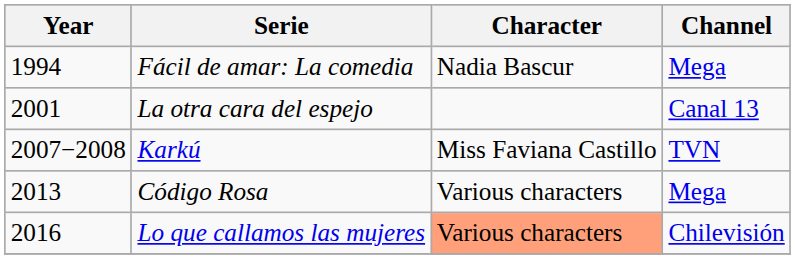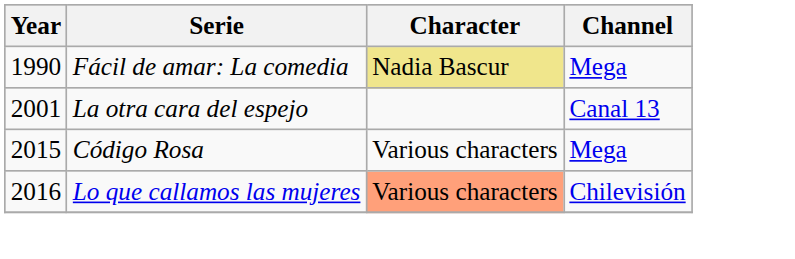Fácil de amar: La comedia | Year: 1994 -> 1990
Fácil de amar: La comedia | Character: no background -> khaki background
- row: 2007−2008 | Karkú | Miss Faviana Castillo | TVN
Código Rosa | Year: 2013 -> 2015
